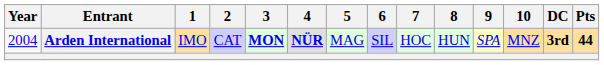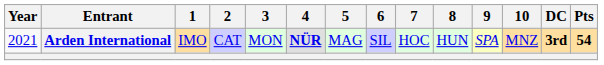Arden International | Year: 2004 -> 2021
Arden International | 3: bold -> normal
Arden International | Pts: 44 -> 54
